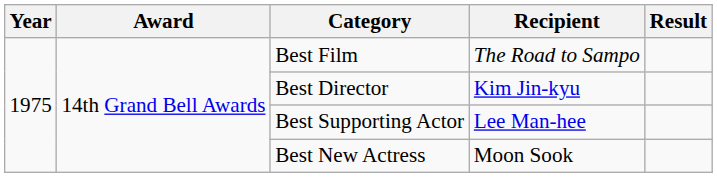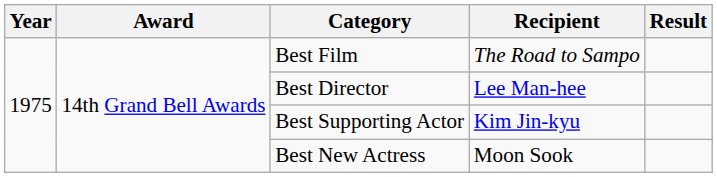Best Director | Recipient: Kim Jin-kyu -> Lee Man-hee
Best Supporting Actor | Recipient: Lee Man-hee -> Kim Jin-kyu
